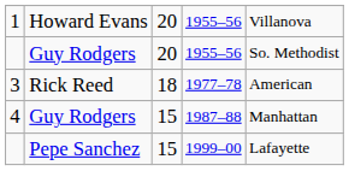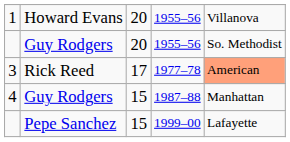3 | column 3: 18 -> 17
3 | column 5: no background -> lightsalmon background
